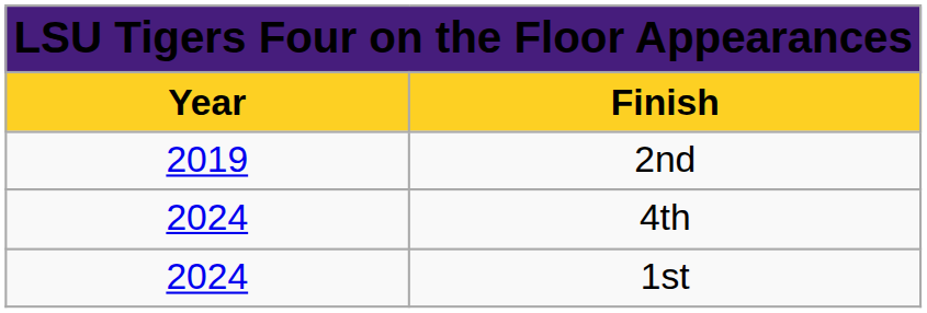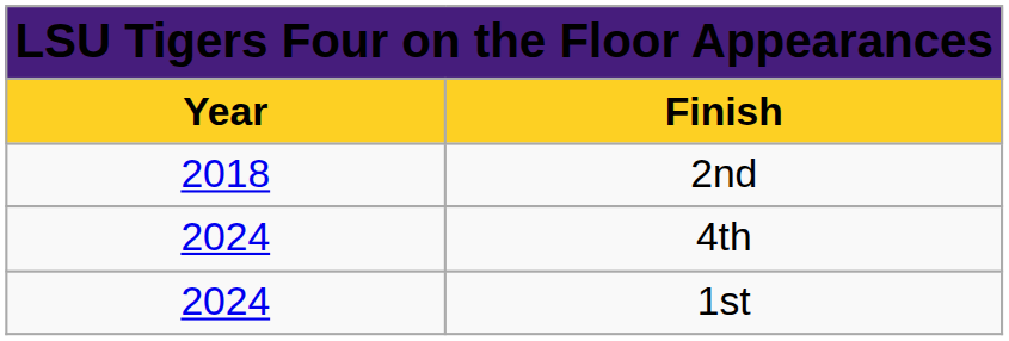2nd | column 1: 2019 -> 2018
